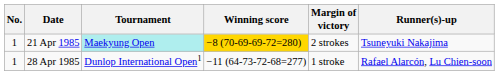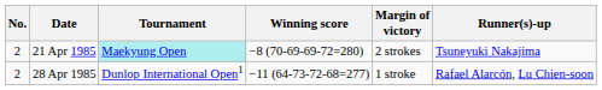21 Apr 1985 | No.: 1 -> 2
21 Apr 1985 | Winning score: gold background -> no background
28 Apr 1985 | No.: 1 -> 2
